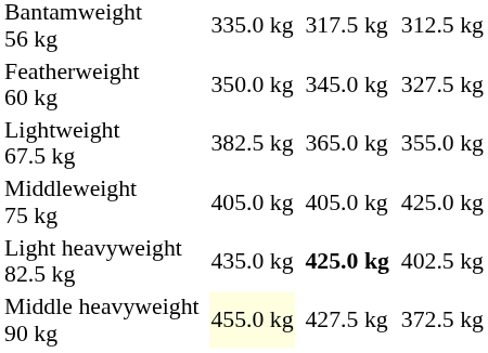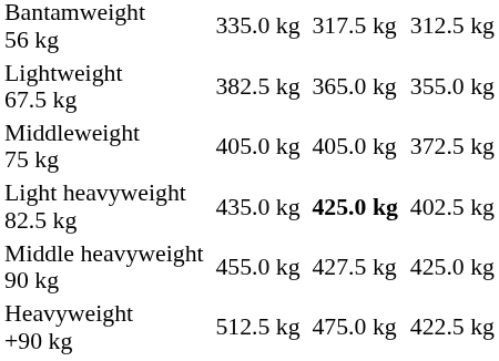- row: Featherweight 60 kg | 350.0 kg | 345.0 kg | 327.5 kg
Middleweight 75 kg | column 7: 425.0 kg -> 372.5 kg
Middle heavyweight 90 kg | column 3: lightyellow background -> no background
Middle heavyweight 90 kg | column 7: 372.5 kg -> 425.0 kg
+ row: Heavyweight +90 kg | 512.5 kg | 475.0 kg | 422.5 kg
